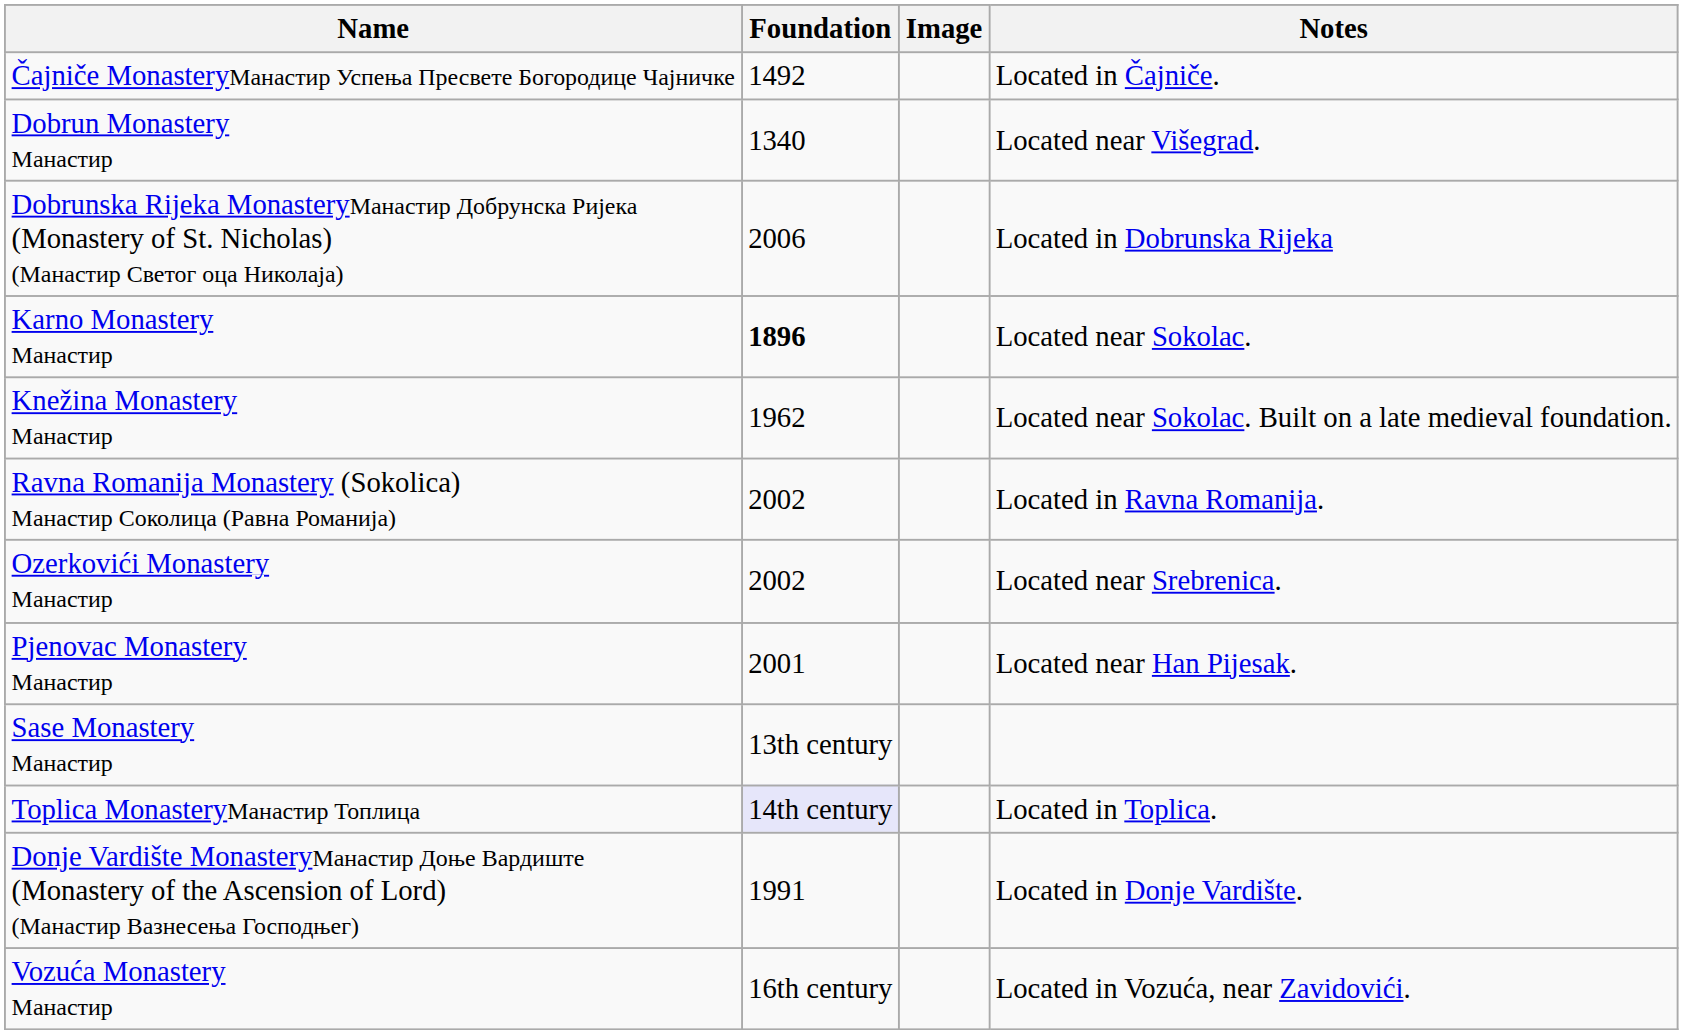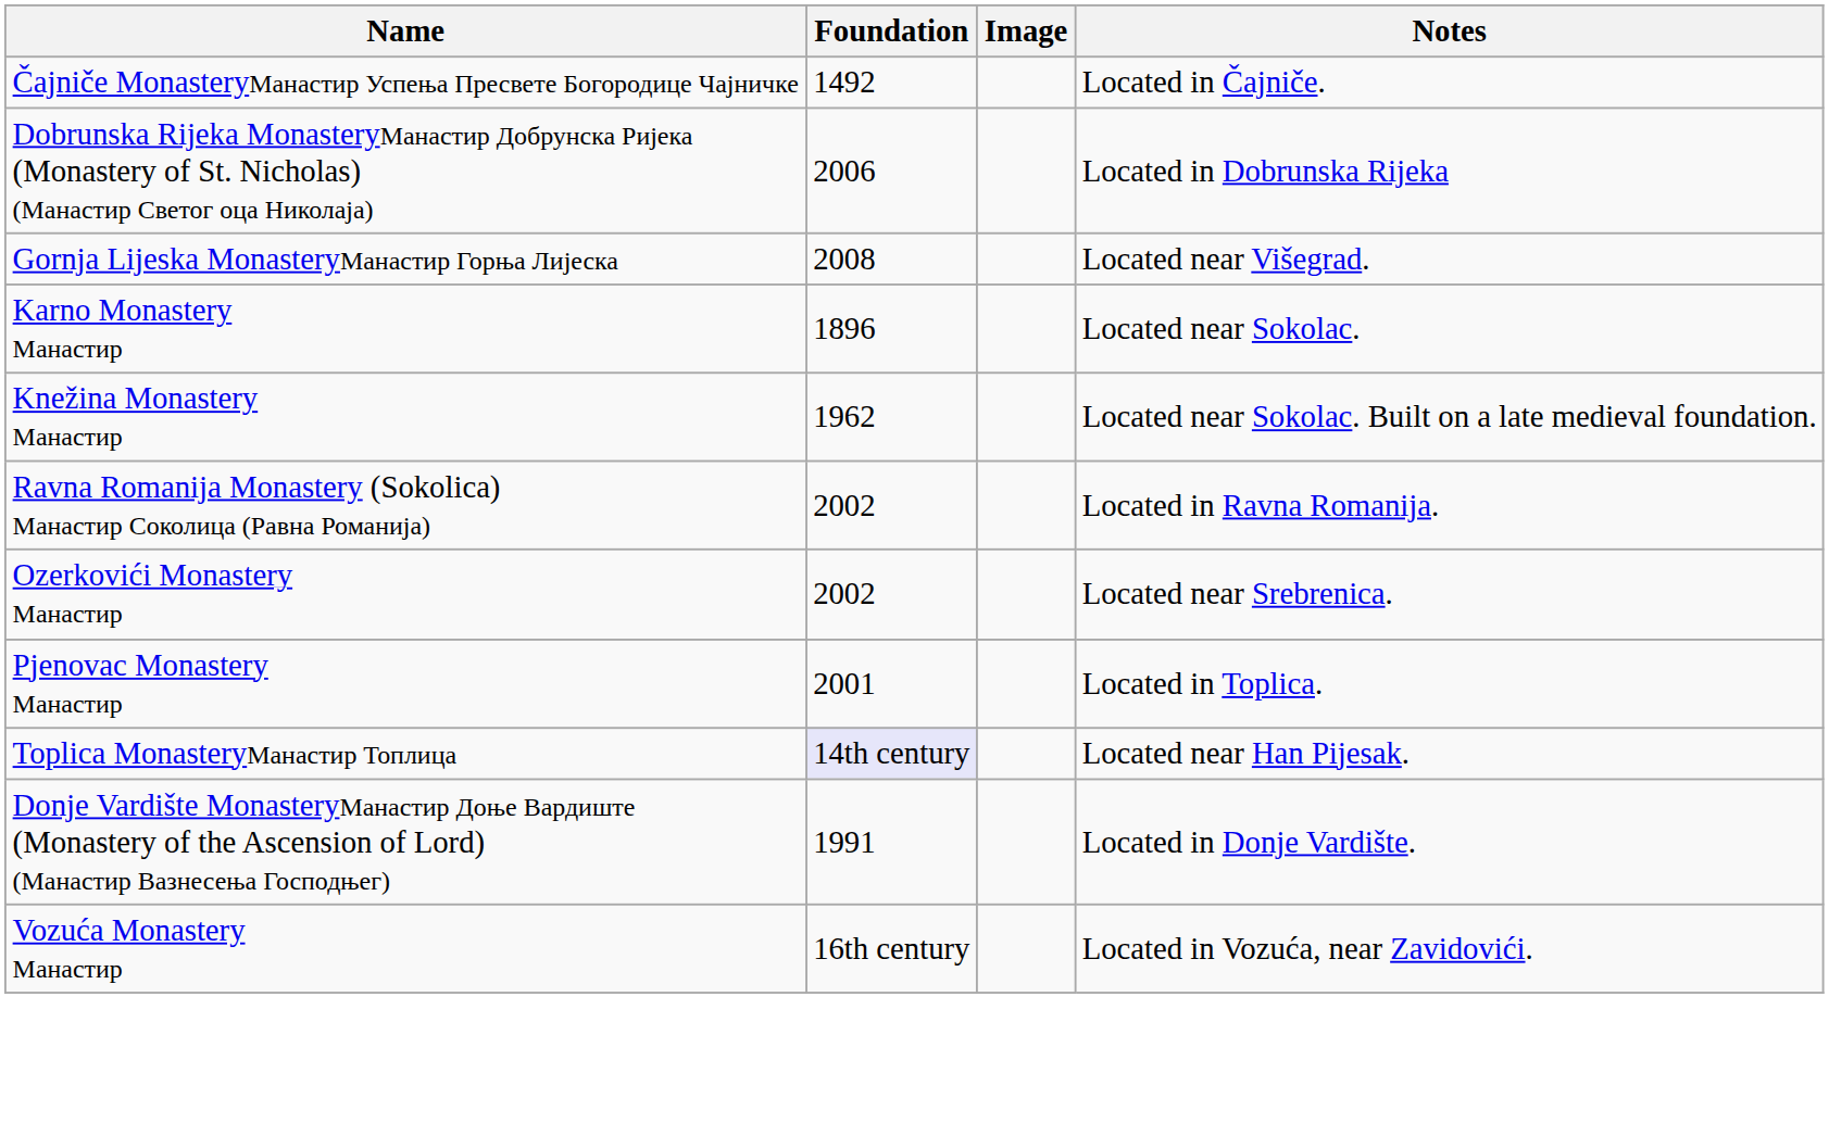- row: Dobrun Monastery Манастир | 1340 | Located near Višegrad.
+ row: Gornja Lijeska MonasteryМанастир Горња Лијеска | 2008 | Located near Višegrad.
Karno Monastery Манастир | Foundation: bold -> normal
Pjenovac Monastery Манастир | Notes: Located near Han Pijesak. -> Located in Toplica.
- row: Sase Monastery Манастир | 13th century
Toplica MonasteryМанастир Топлица | Notes: Located in Toplica. -> Located near Han Pijesak.
